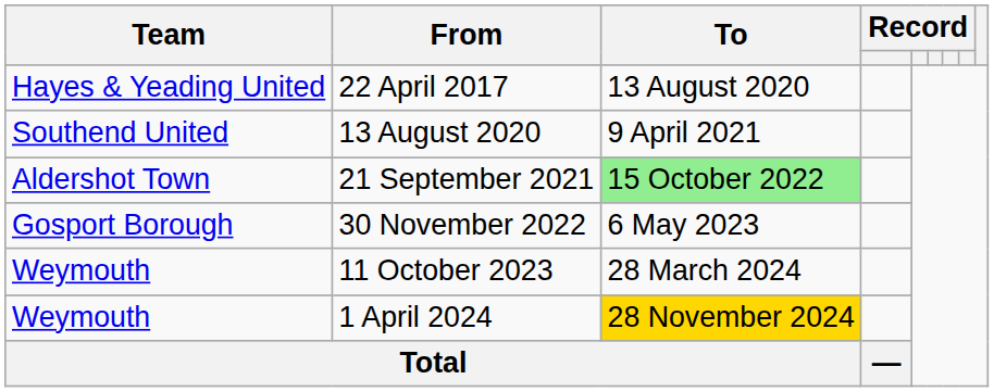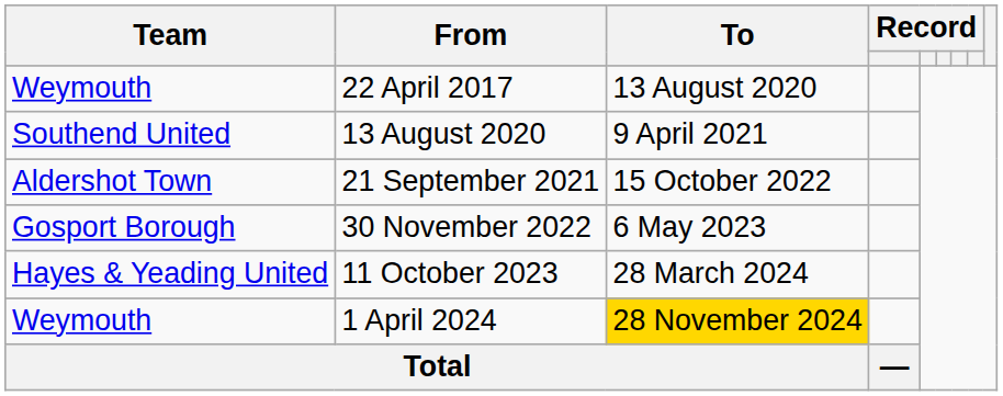22 April 2017 | Team: Hayes & Yeading United -> Weymouth
21 September 2021 | To: lightgreen background -> no background
11 October 2023 | Team: Weymouth -> Hayes & Yeading United
